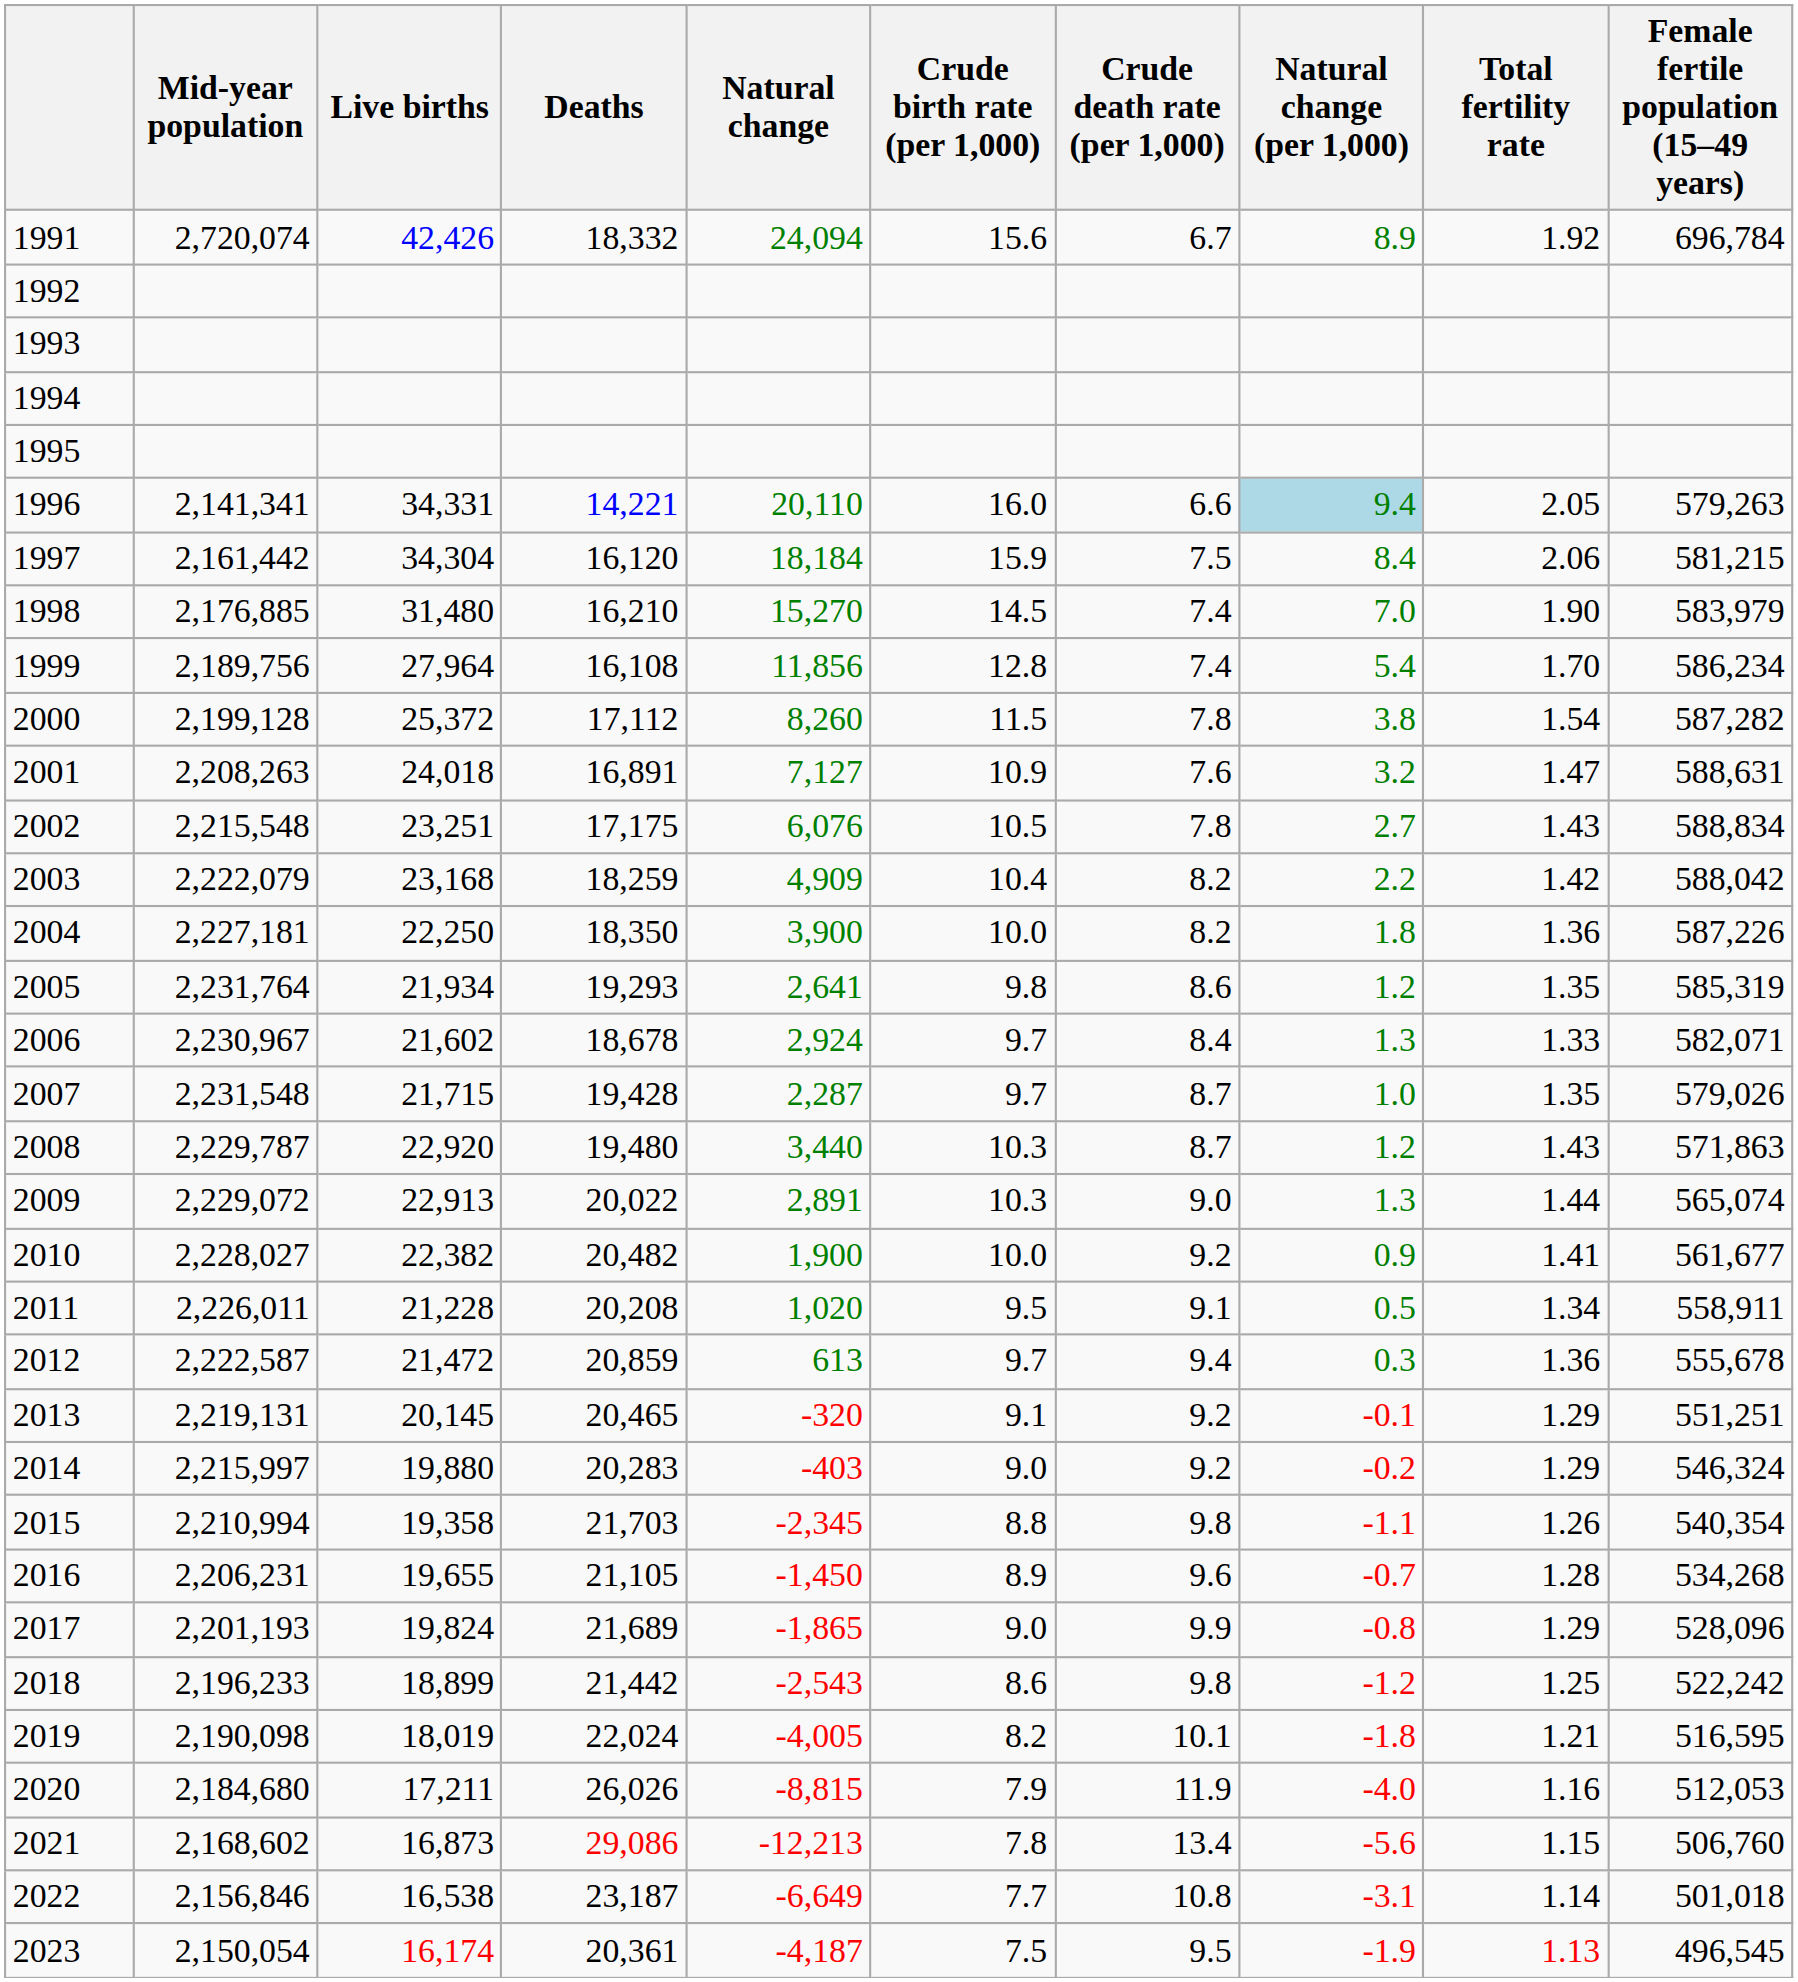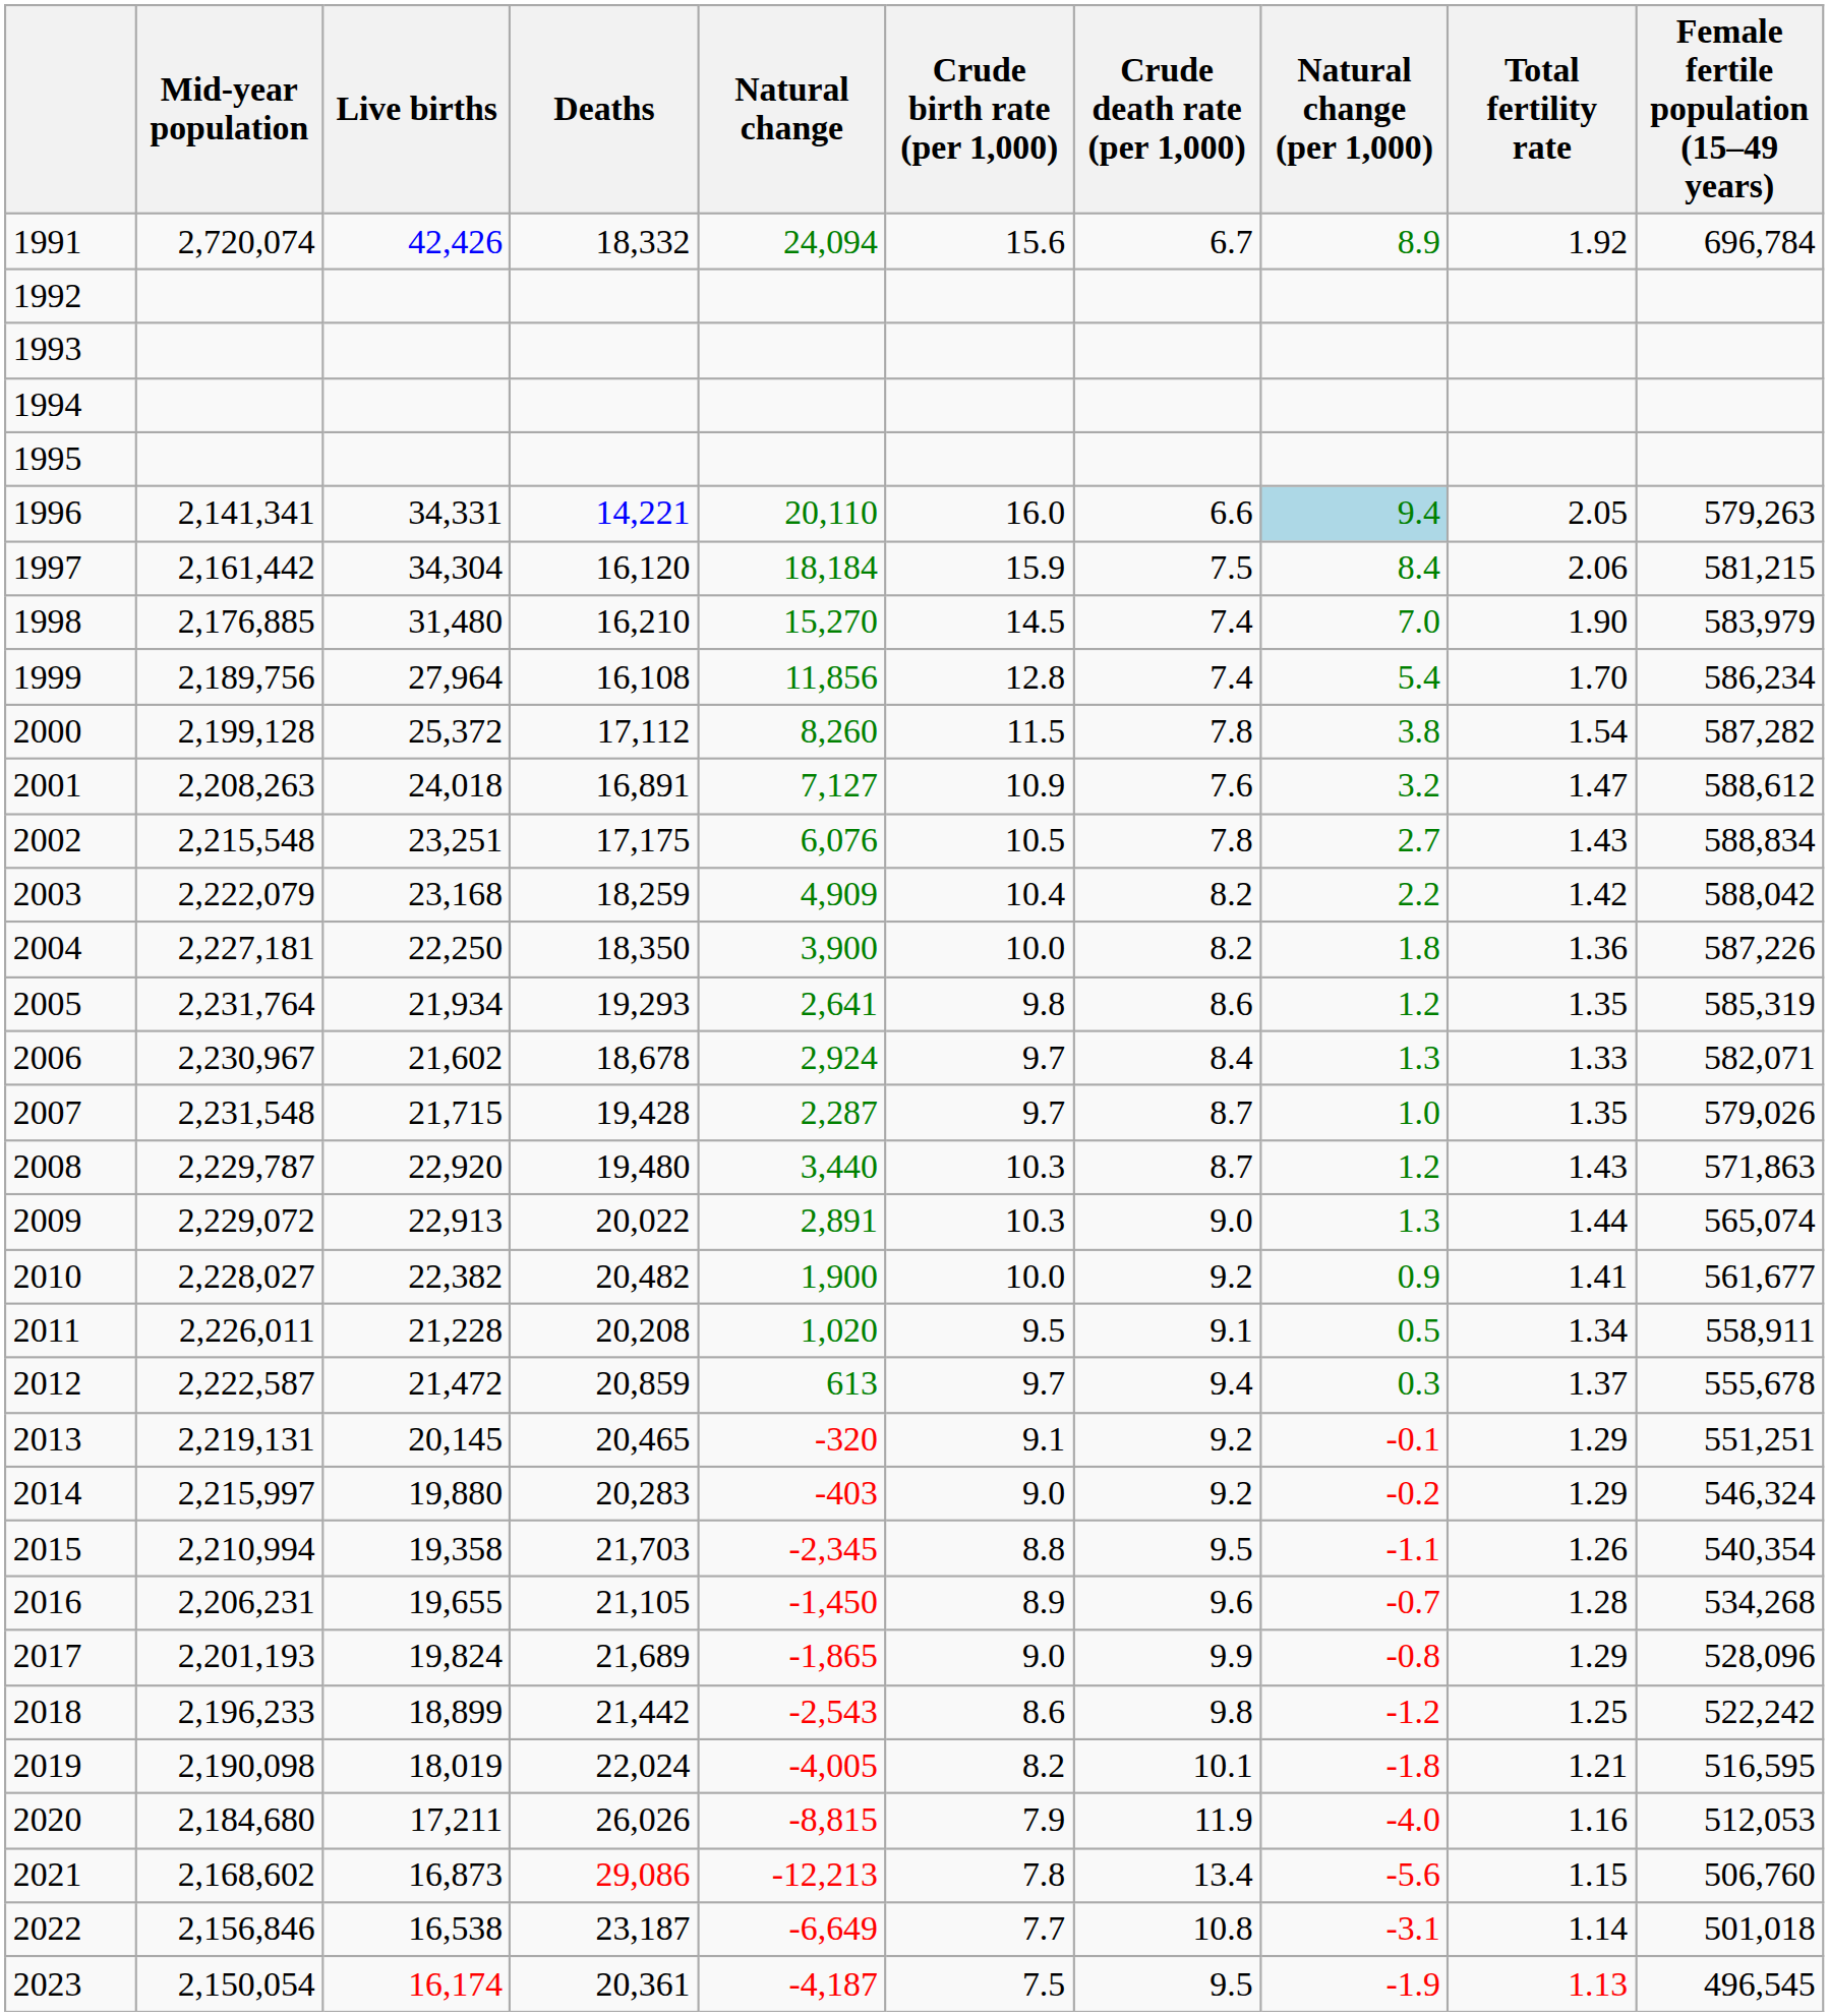2001 | Female fertile population (15–49 years): 588,631 -> 588,612
2012 | Total fertility rate: 1.36 -> 1.37
2015 | Crude death rate (per 1,000): 9.8 -> 9.5
